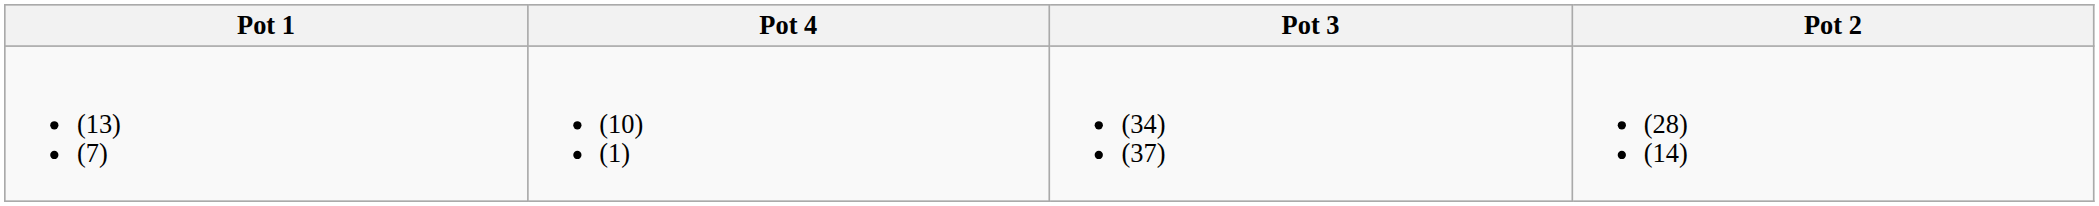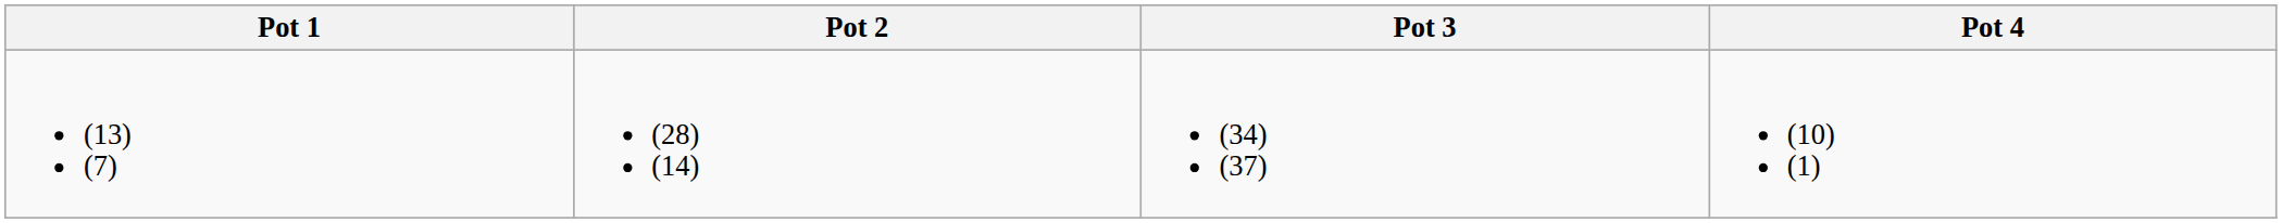columns swapped: Pot 2 <-> Pot 4
